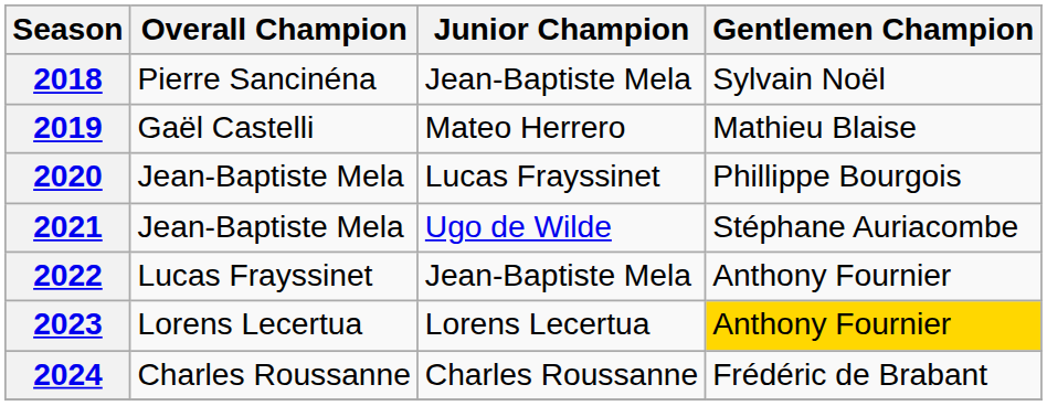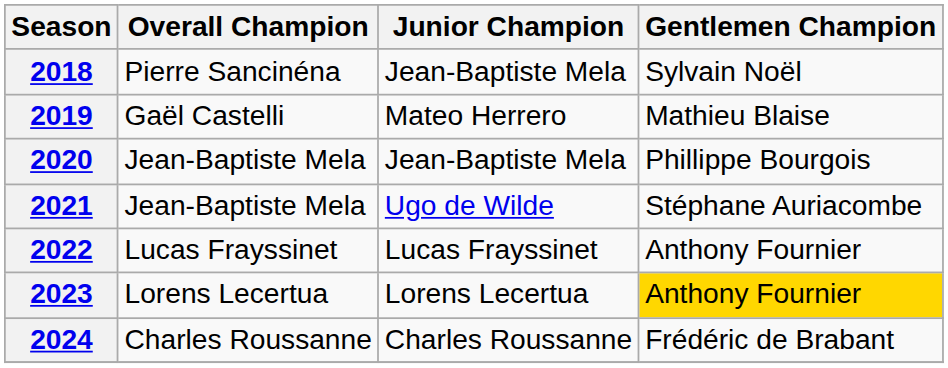2020 | Junior Champion: Lucas Frayssinet -> Jean-Baptiste Mela
2022 | Junior Champion: Jean-Baptiste Mela -> Lucas Frayssinet
